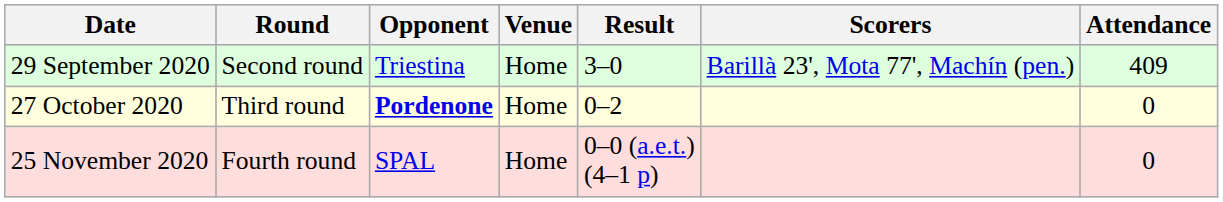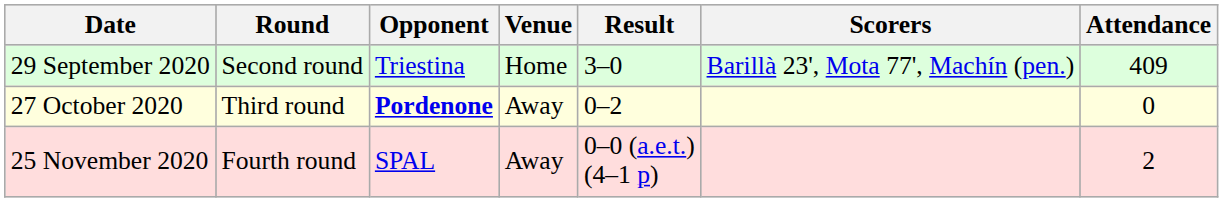27 October 2020 | Venue: Home -> Away
25 November 2020 | Venue: Home -> Away
25 November 2020 | Attendance: 0 -> 2
